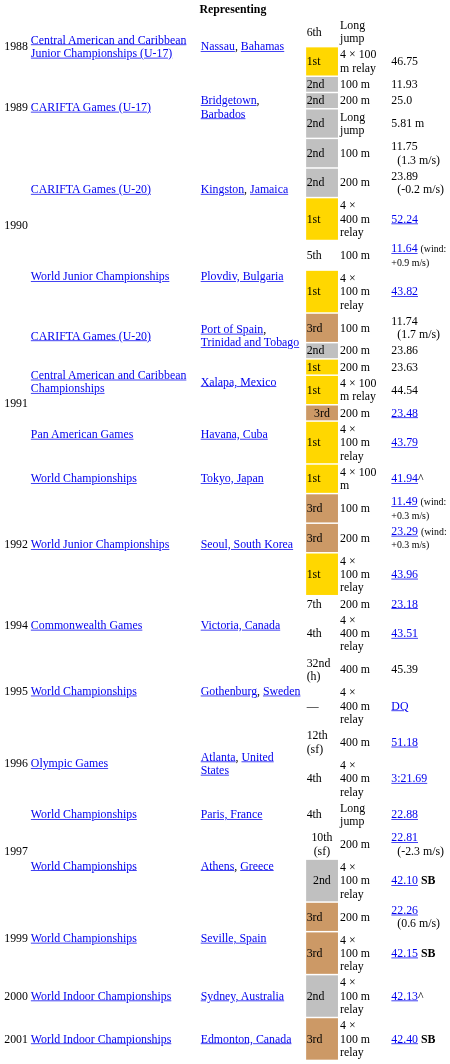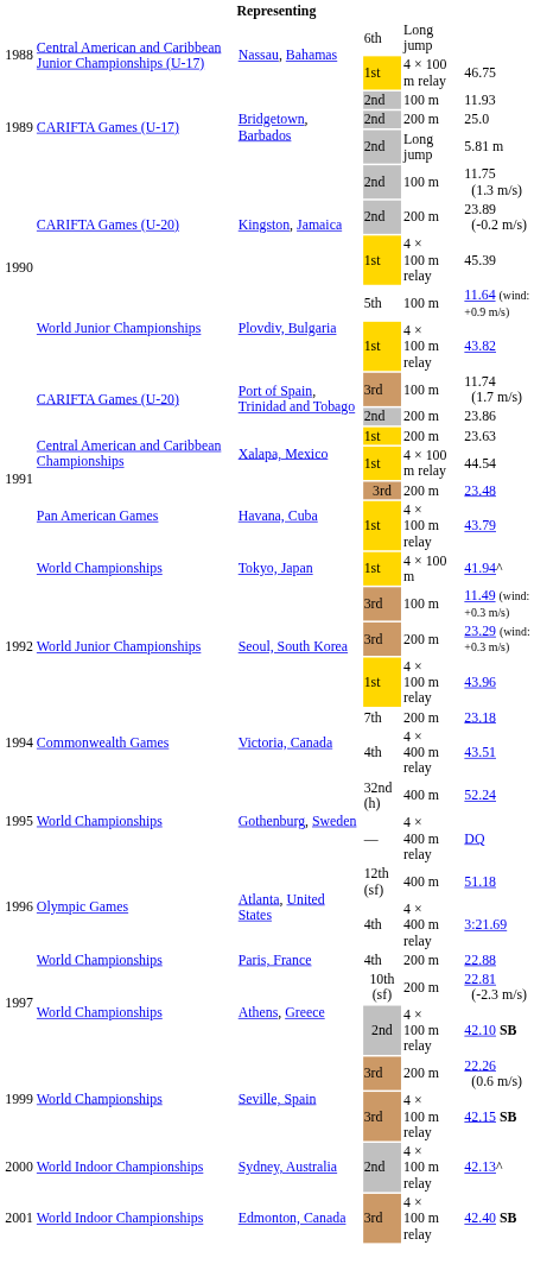Kingston, Jamaica / 1st | column 5: 4 × 400 m relay -> 4 × 100 m relay
Kingston, Jamaica / 1st | column 6: 52.24 -> 45.39
Gothenburg, Sweden / 32nd (h) | column 6: 45.39 -> 52.24
Paris, France | column 5: Long jump -> 200 m
